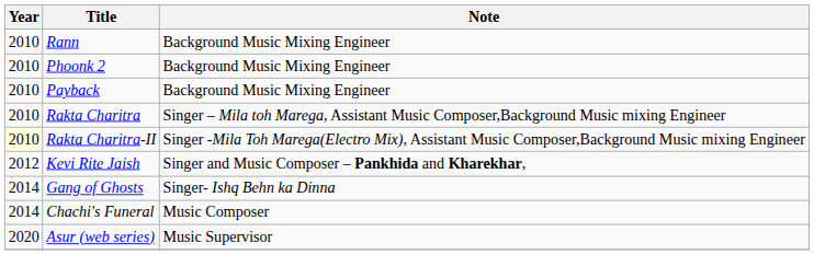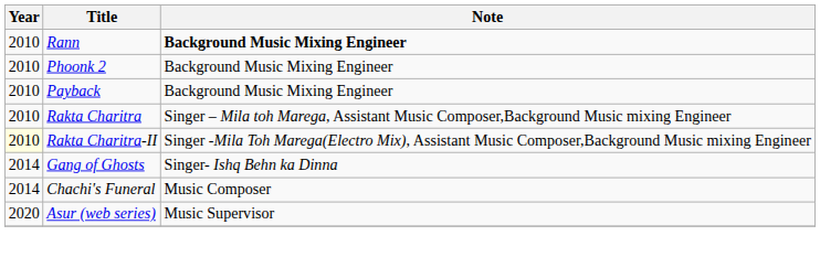Rann | Note: normal -> bold
- row: 2012 | Kevi Rite Jaish | Singer and Music Composer – Pankhida and Kharekhar,
